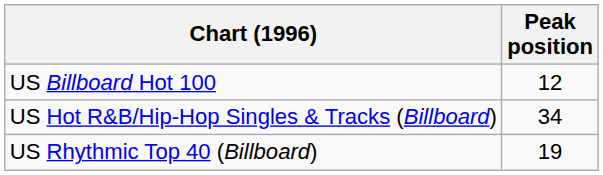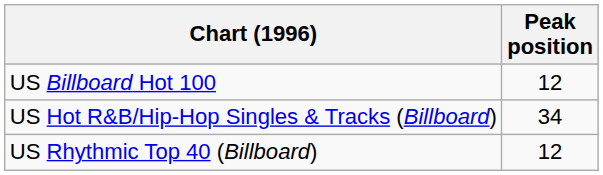US Rhythmic Top 40 (Billboard) | Peak position: 19 -> 12
